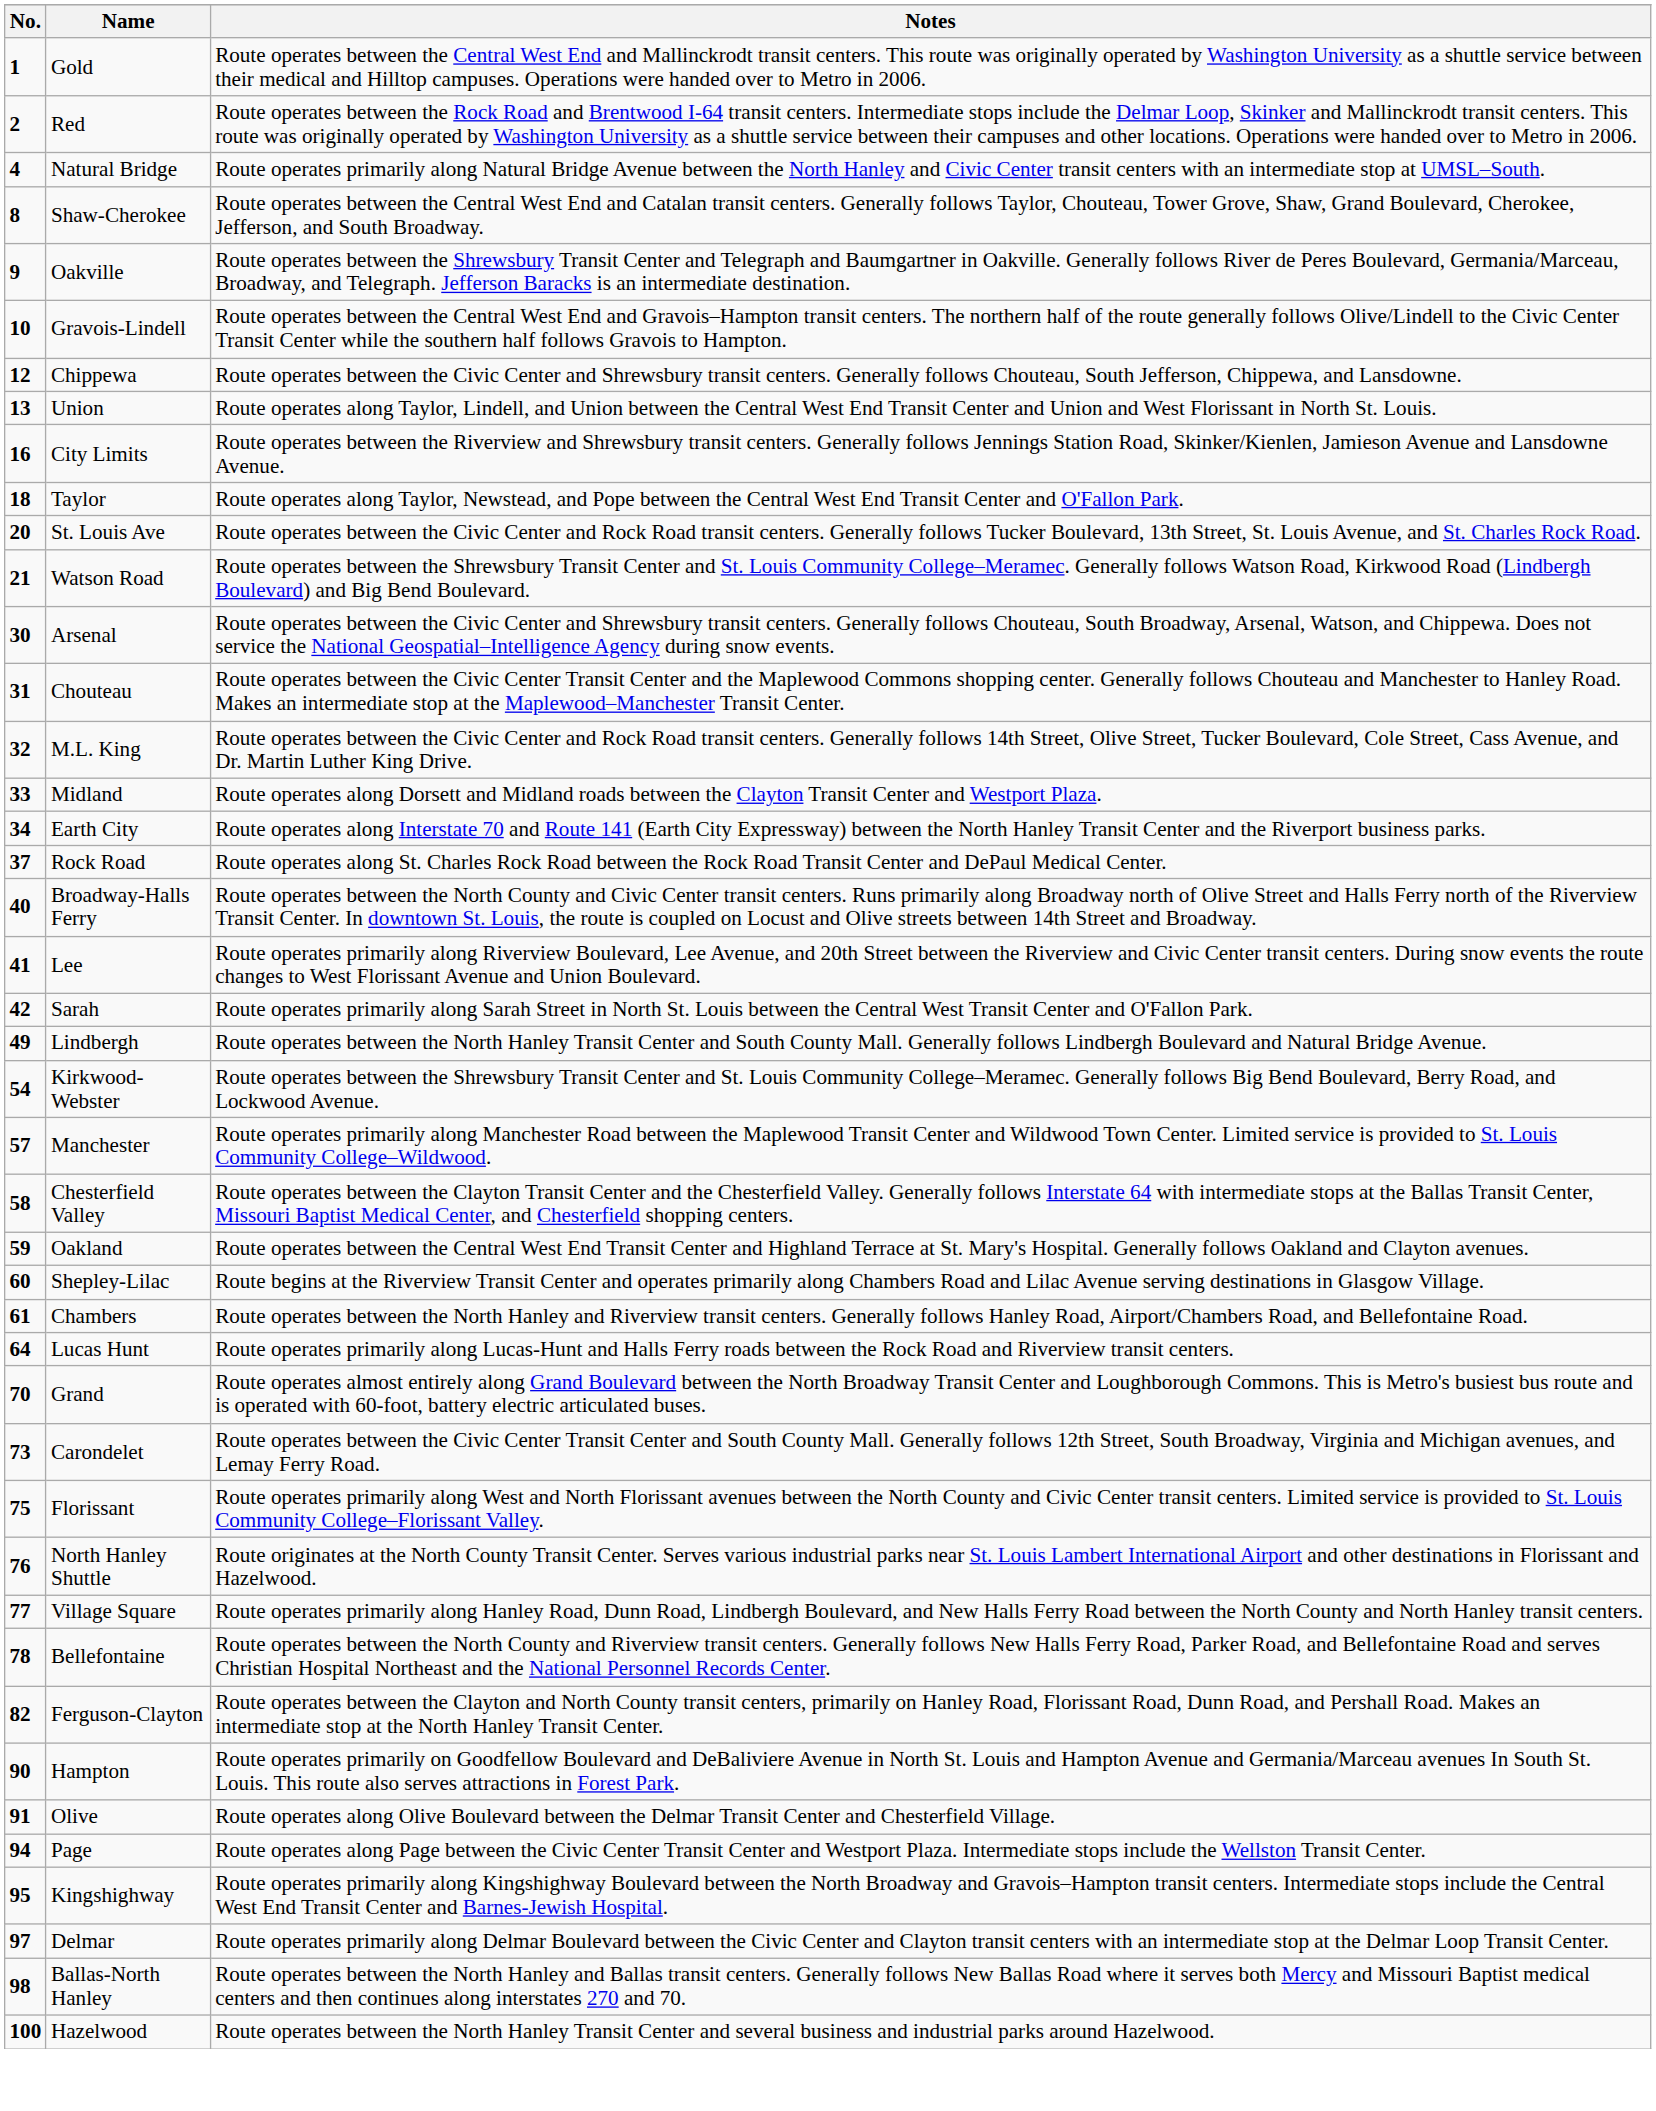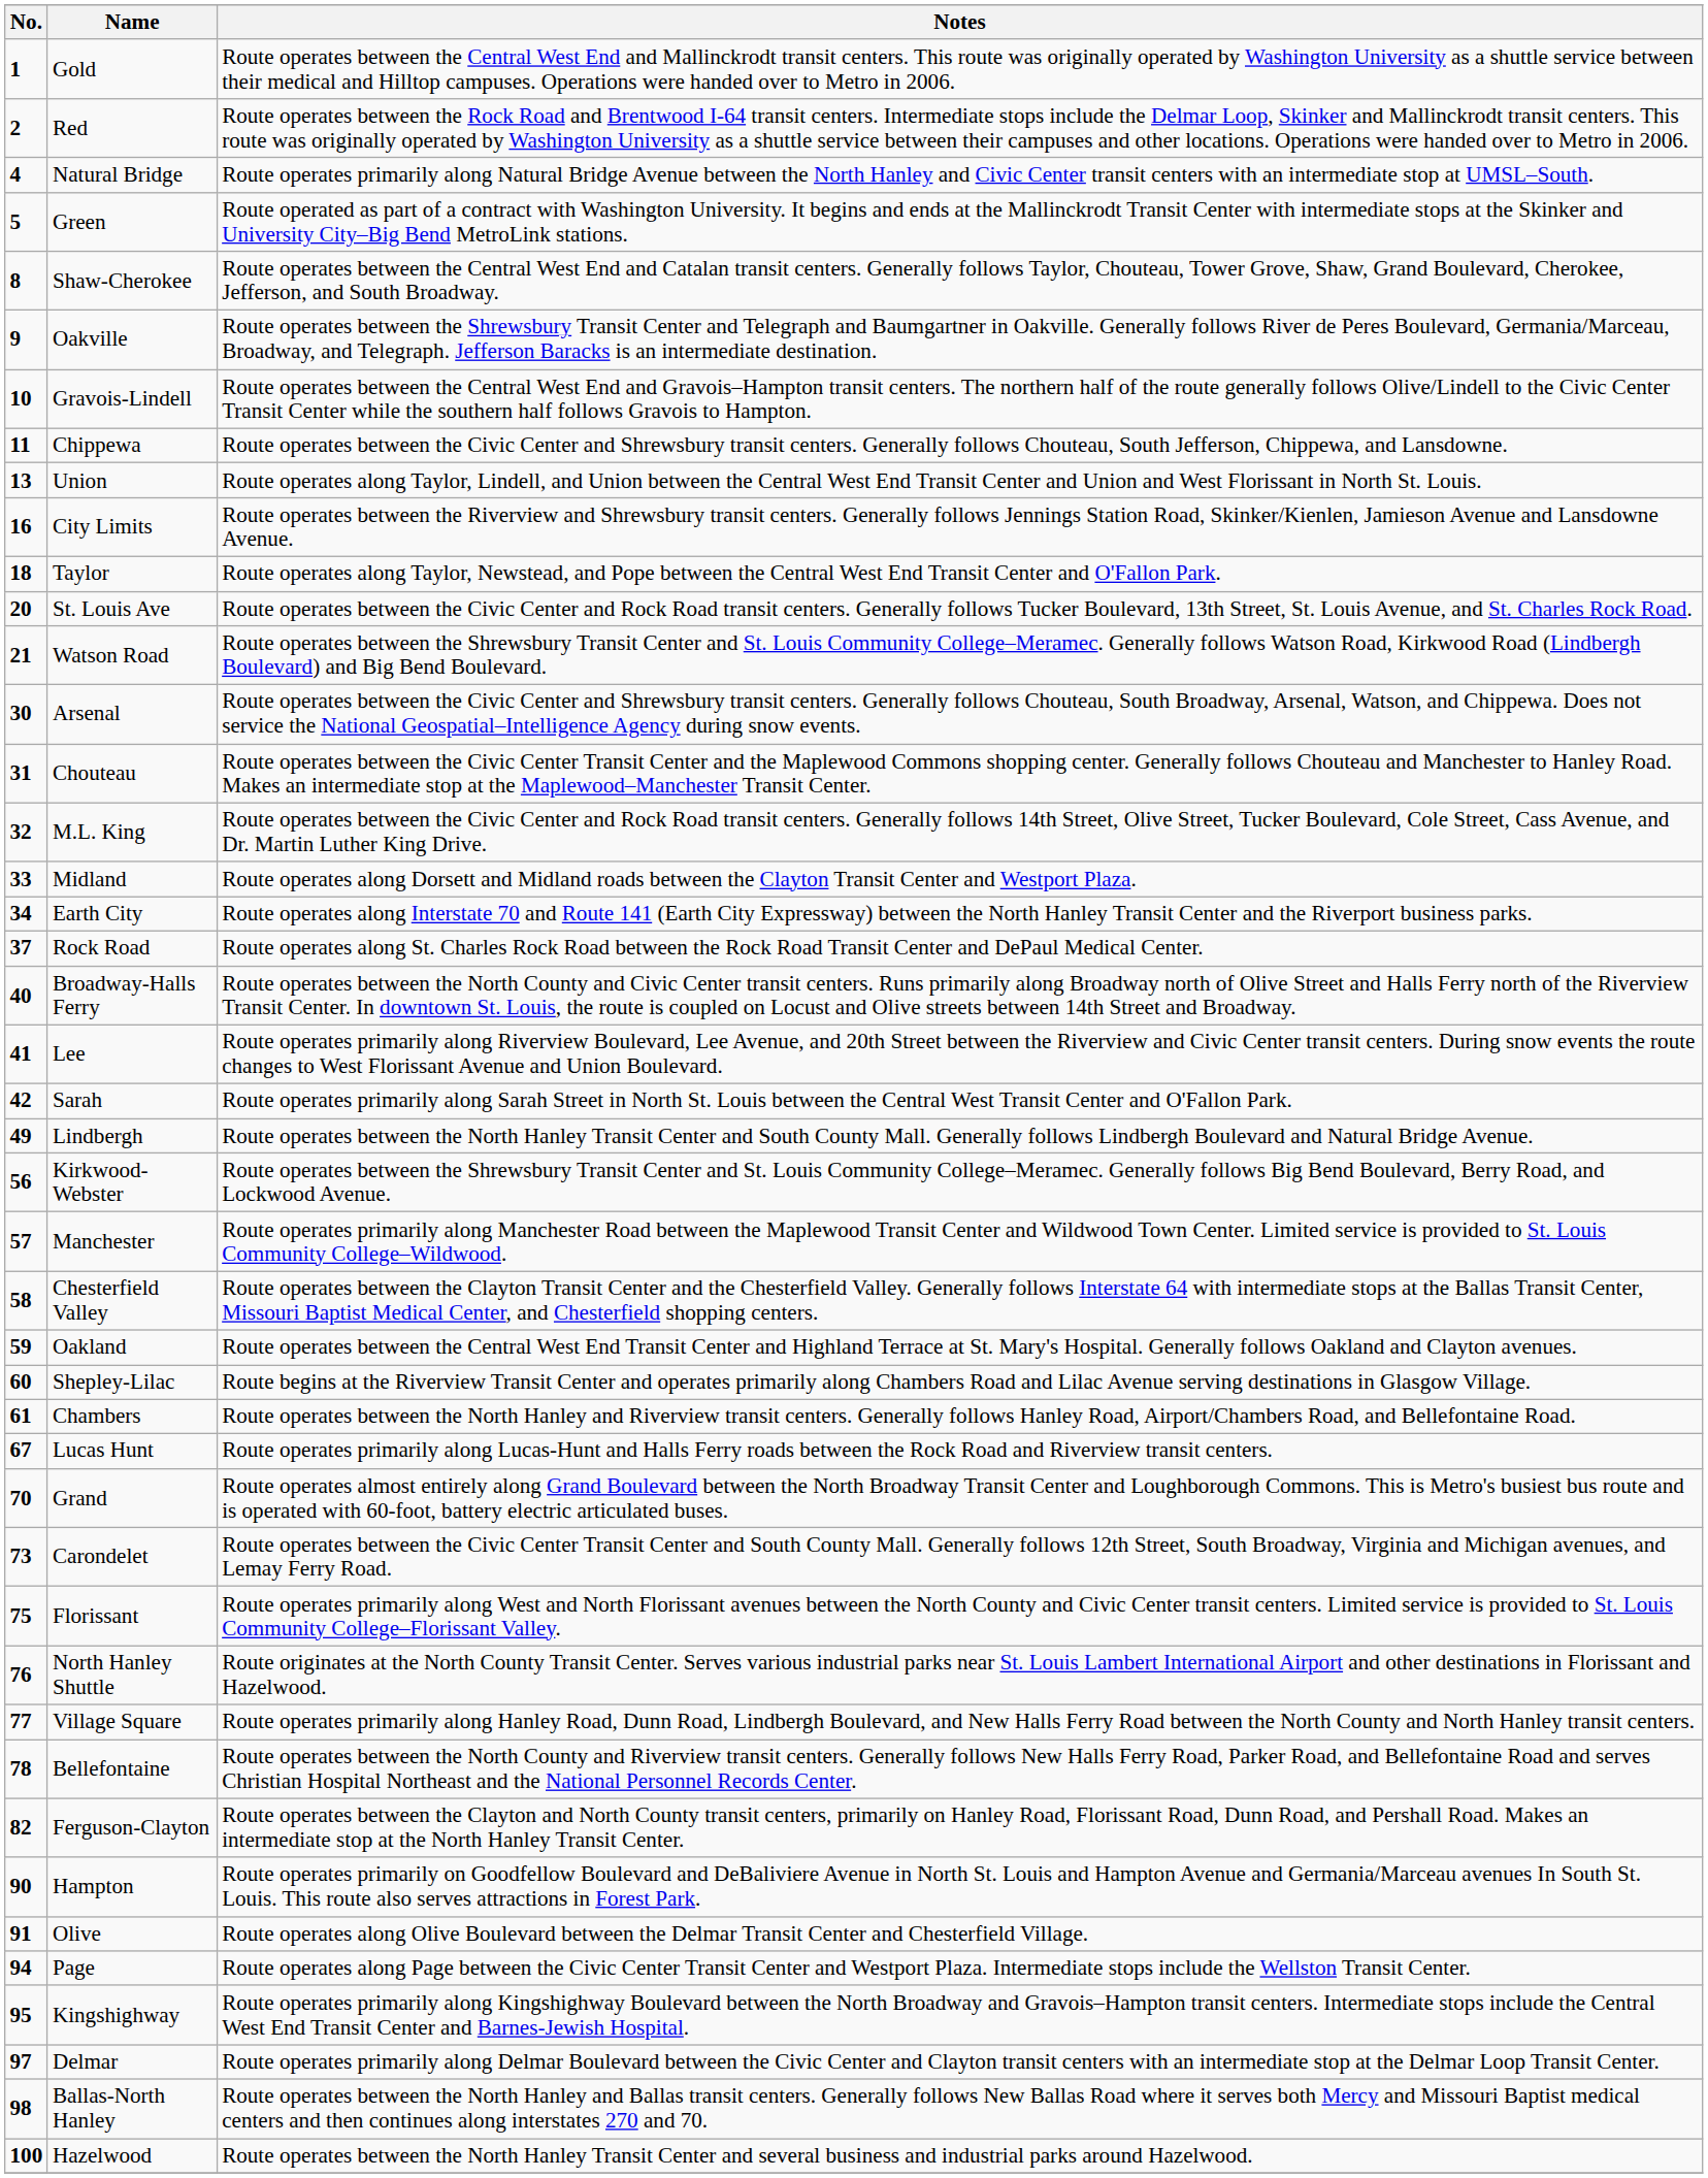+ row: 5 | Green | Route operated as part of a contract with Washington University. It begins and ends at the Mallinckrodt Transit Center with intermediate stops at the Skinker and University City–Big Bend MetroLink stations.
Chippewa | No.: 12 -> 11
Kirkwood-Webster | No.: 54 -> 56
Lucas Hunt | No.: 64 -> 67
